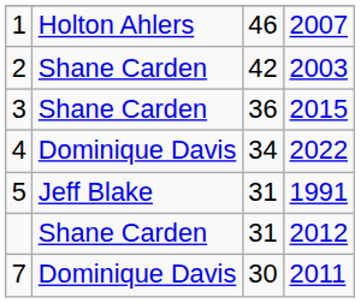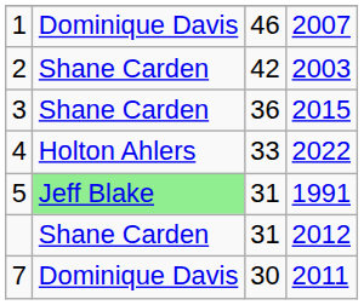1 | column 2: Holton Ahlers -> Dominique Davis
4 | column 2: Dominique Davis -> Holton Ahlers
4 | column 3: 34 -> 33
5 | column 2: no background -> lightgreen background
